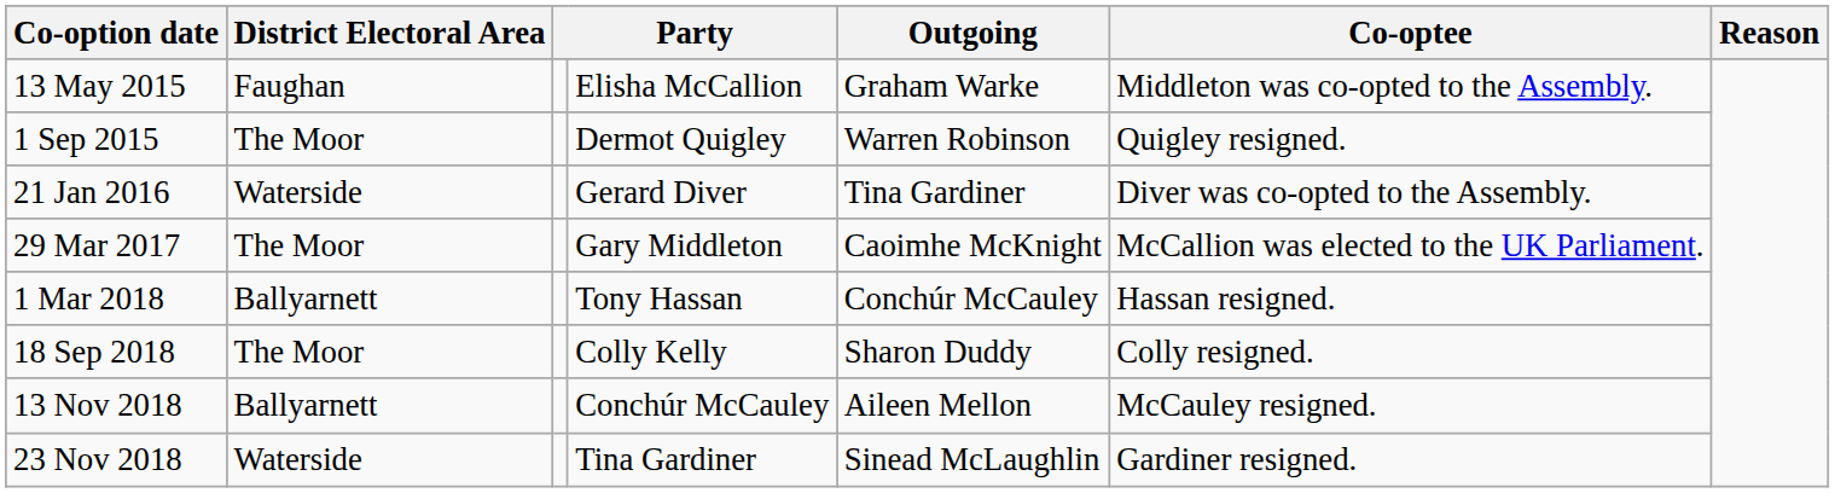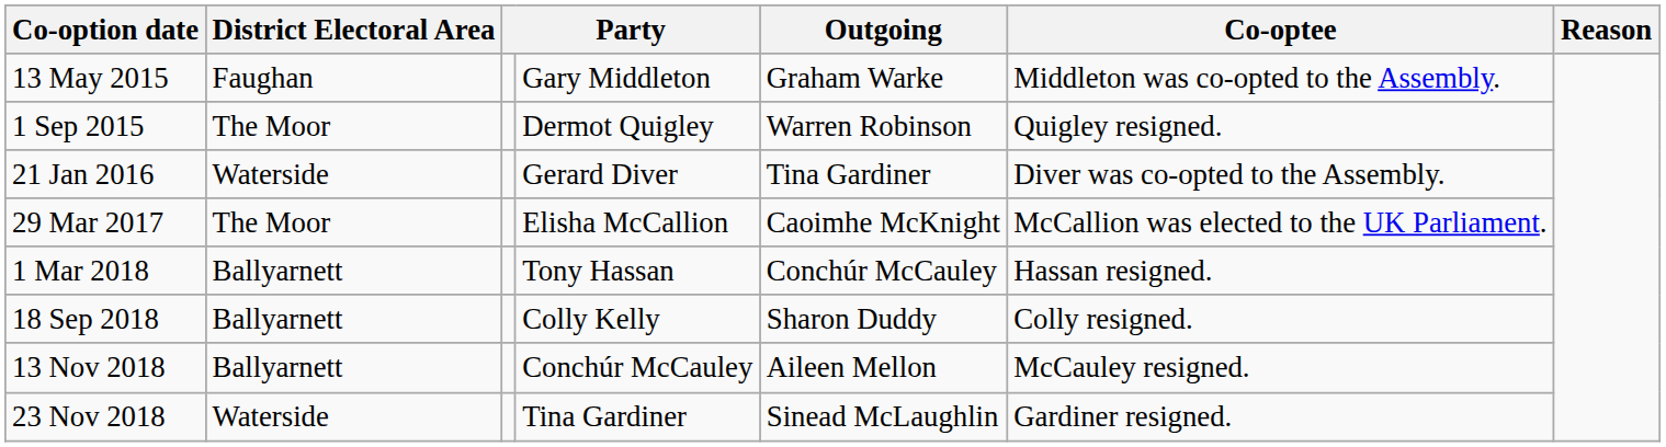13 May 2015 | column 4: Elisha McCallion -> Gary Middleton
29 Mar 2017 | column 4: Gary Middleton -> Elisha McCallion
18 Sep 2018 | District Electoral Area: The Moor -> Ballyarnett
